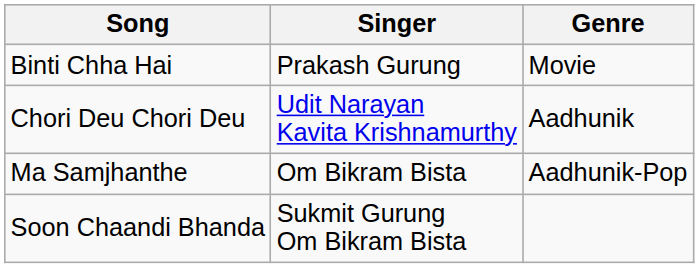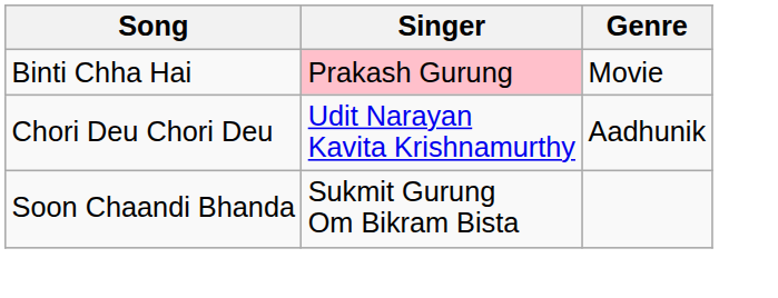Binti Chha Hai | Singer: no background -> pink background
- row: Ma Samjhanthe | Om Bikram Bista | Aadhunik-Pop
